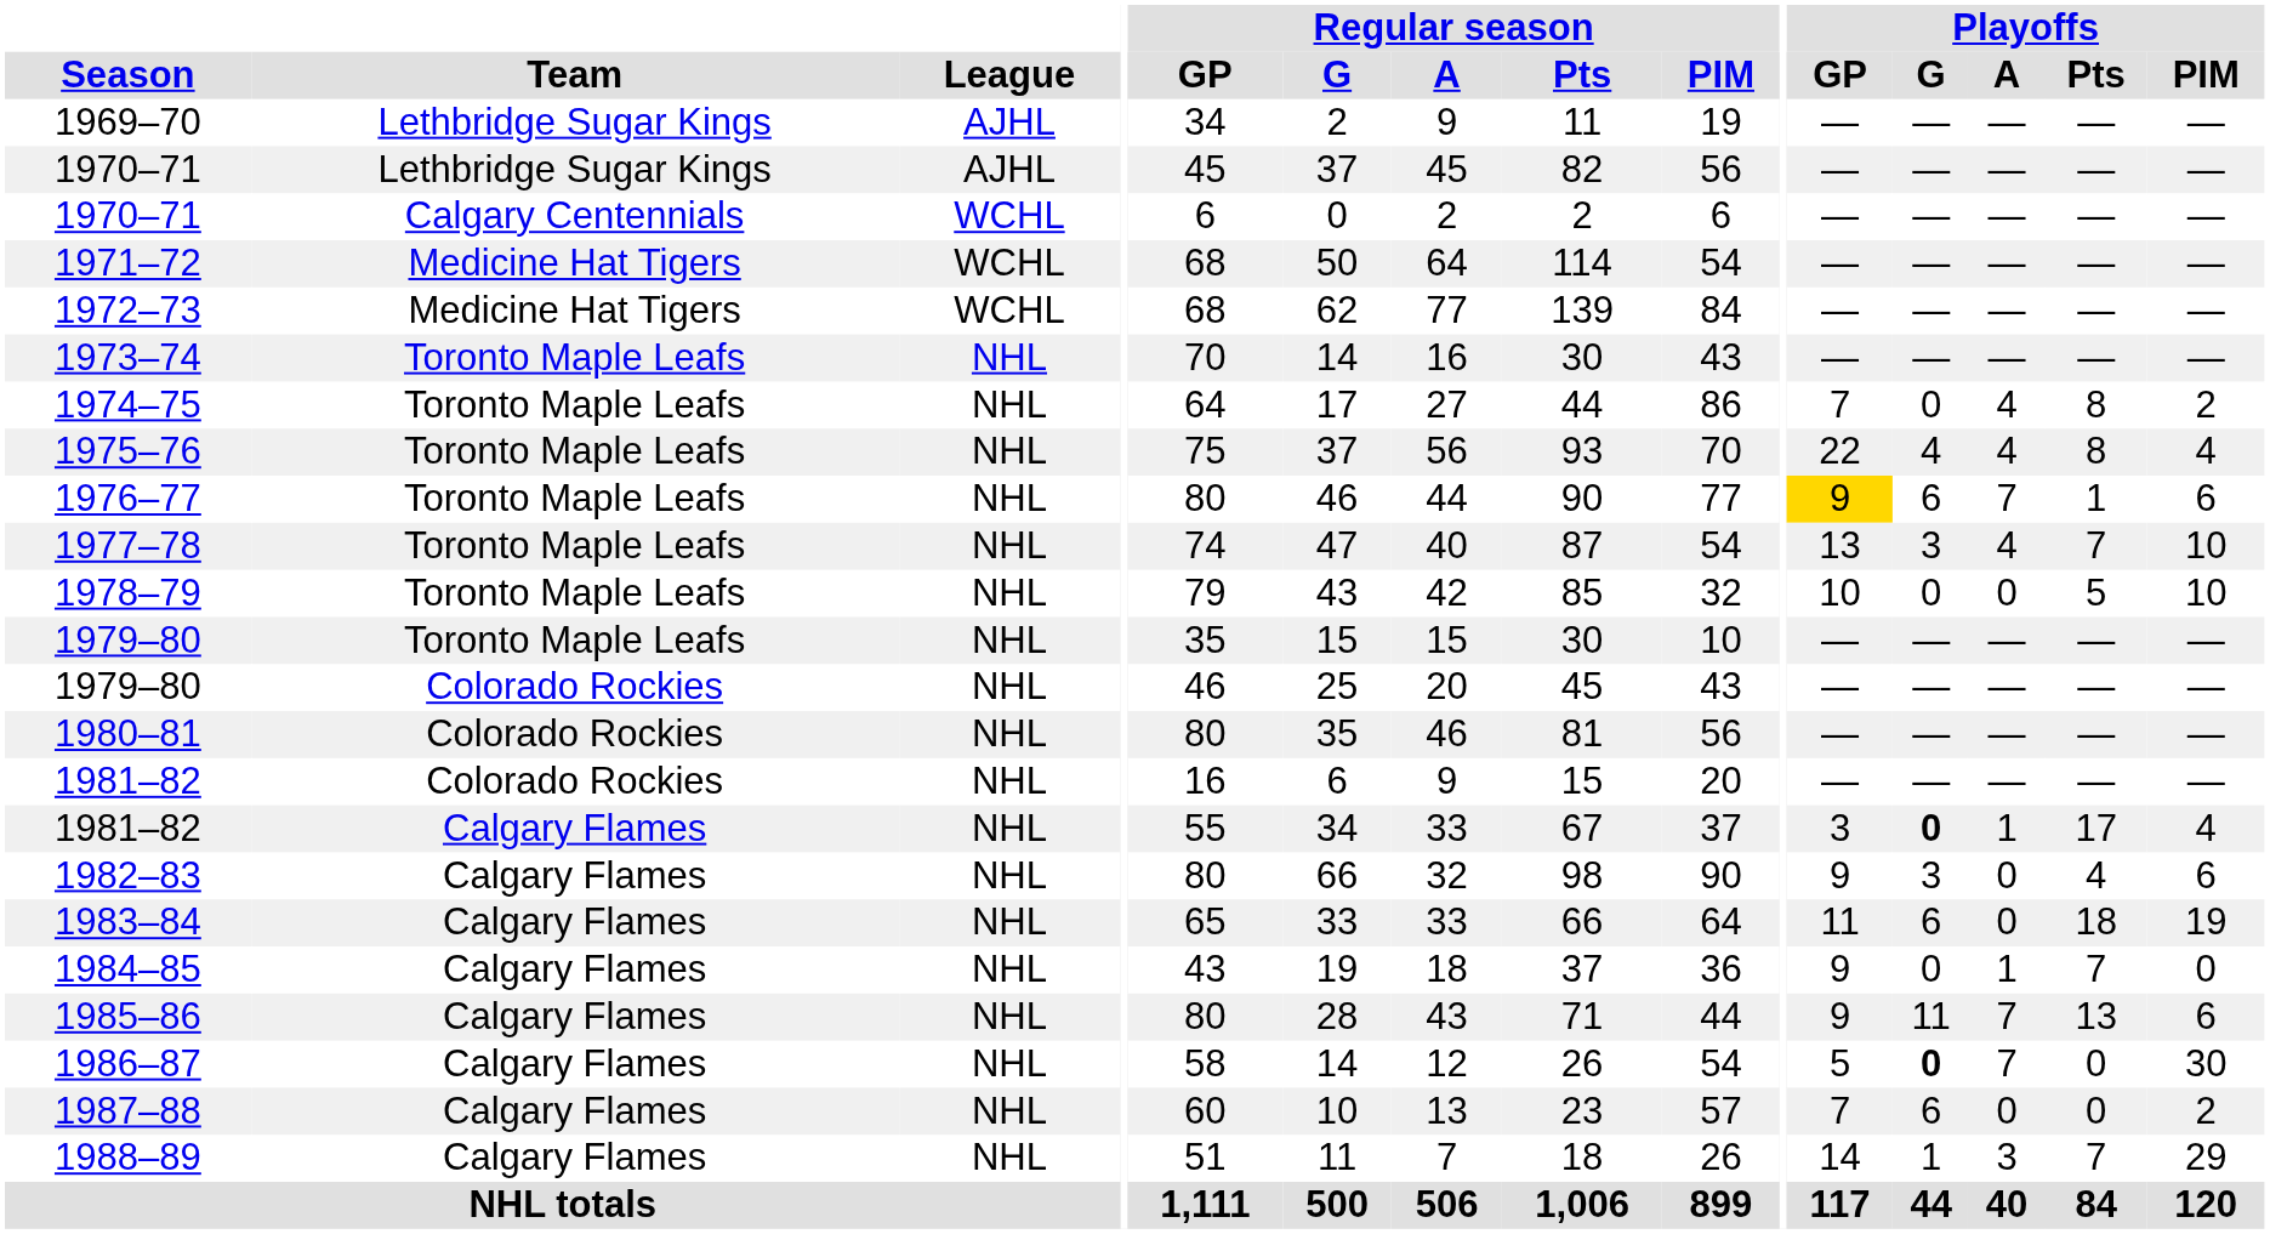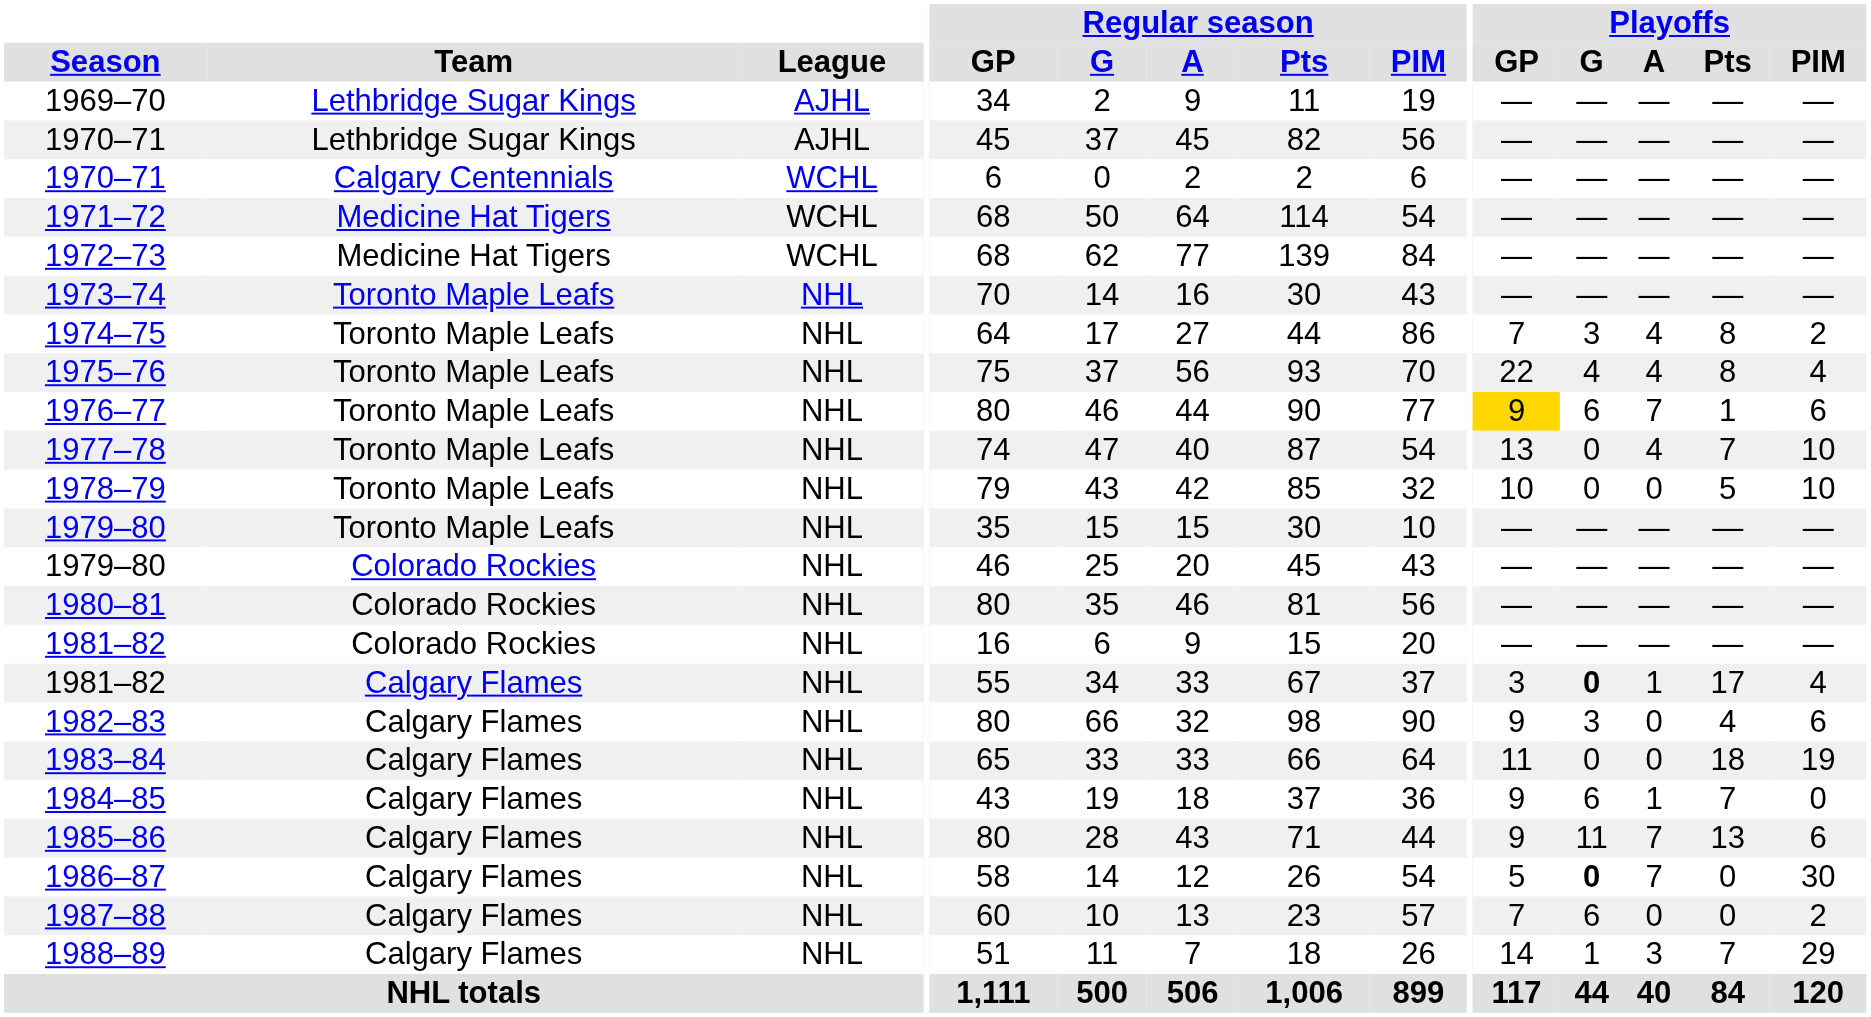1974–75 | Playoffs / G: 0 -> 3
1977–78 | Playoffs / G: 3 -> 0
1983–84 | Playoffs / G: 6 -> 0
1984–85 | Playoffs / G: 0 -> 6
